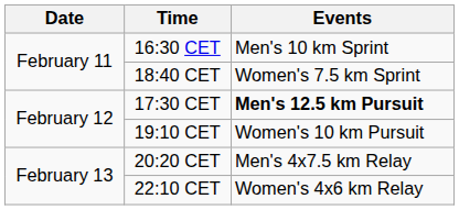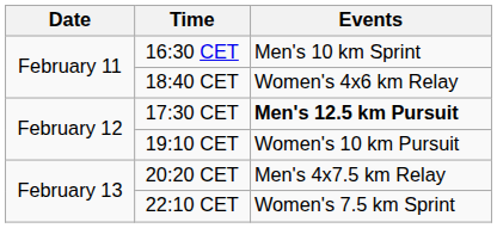18:40 CET | Events: Women's 7.5 km Sprint -> Women's 4x6 km Relay
22:10 CET | Events: Women's 4x6 km Relay -> Women's 7.5 km Sprint
